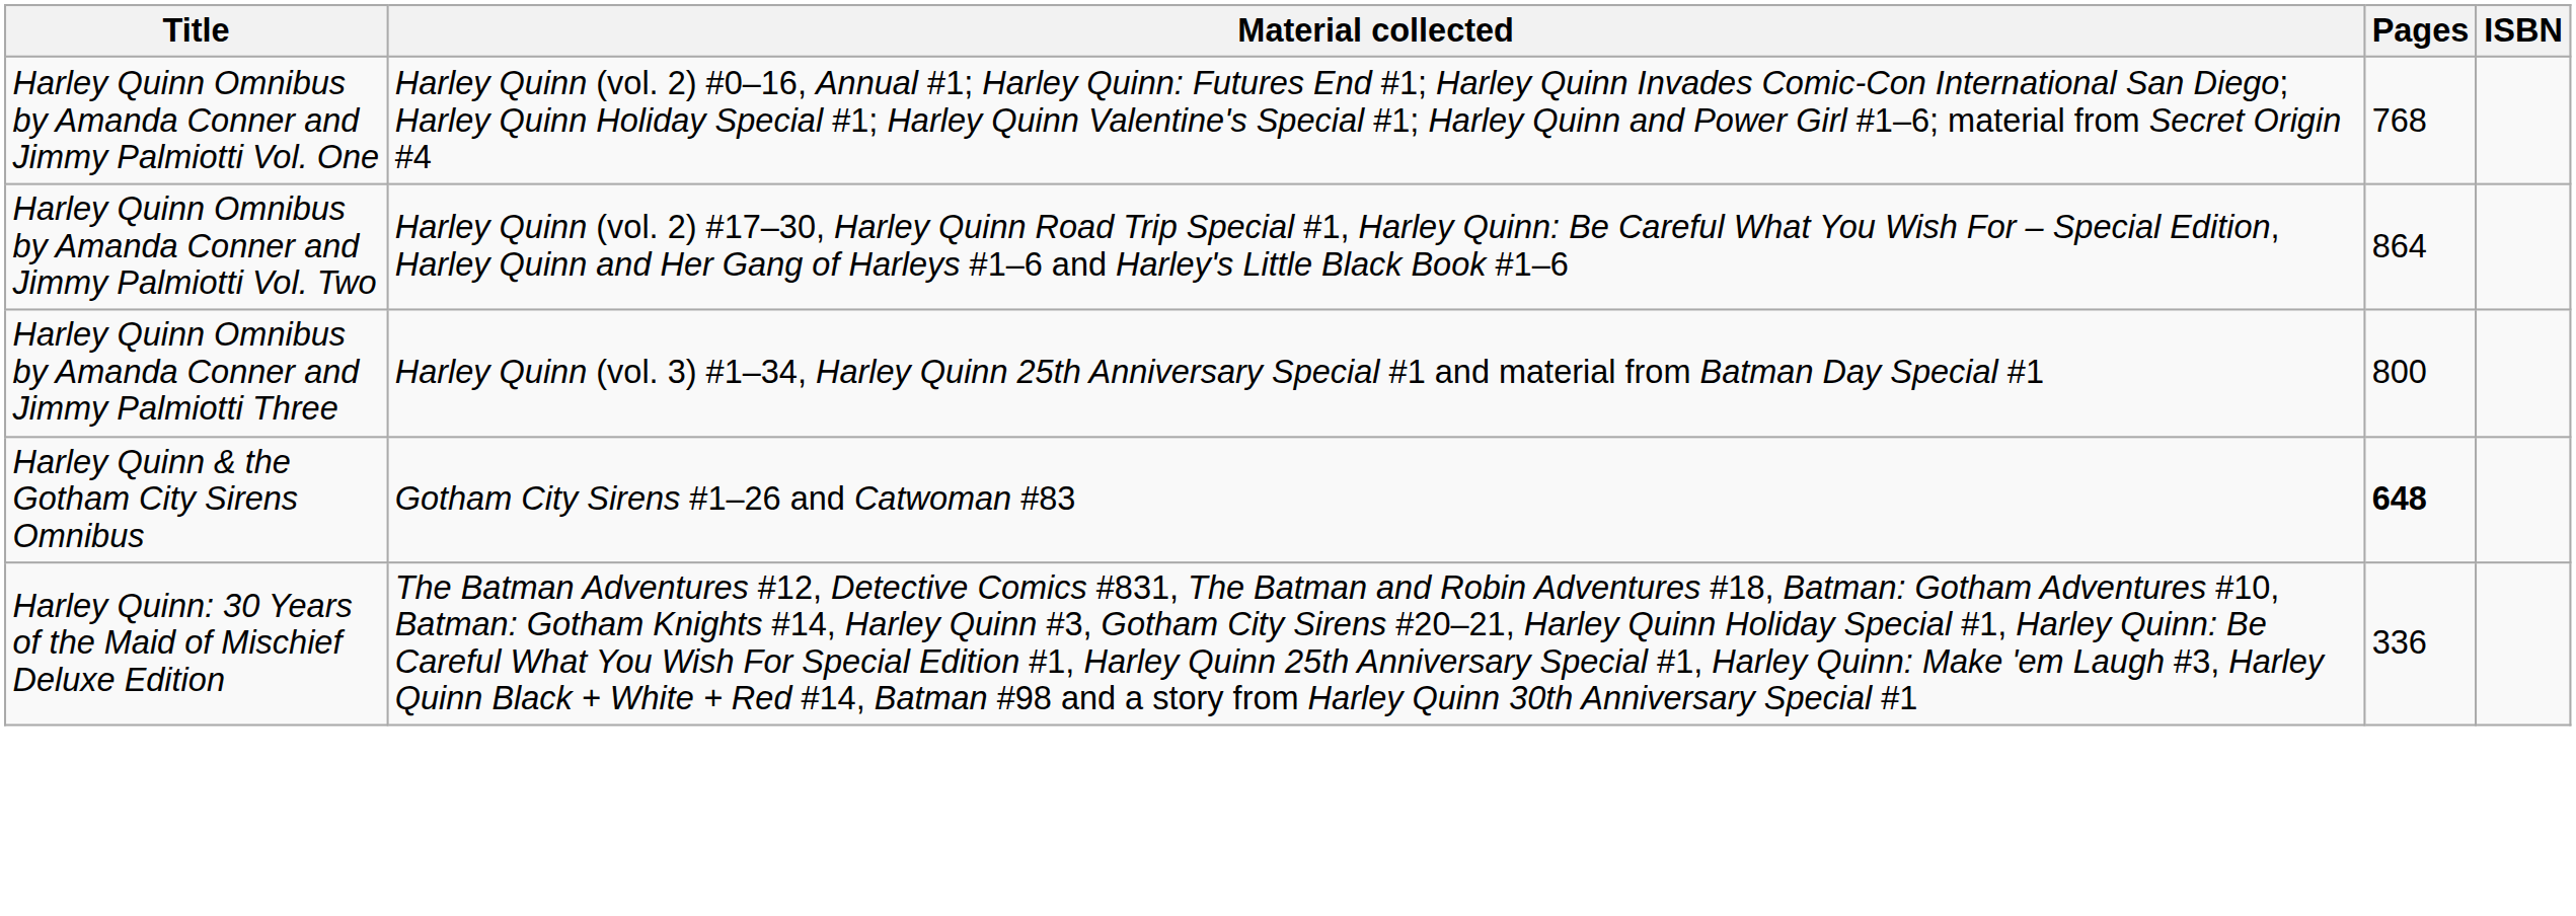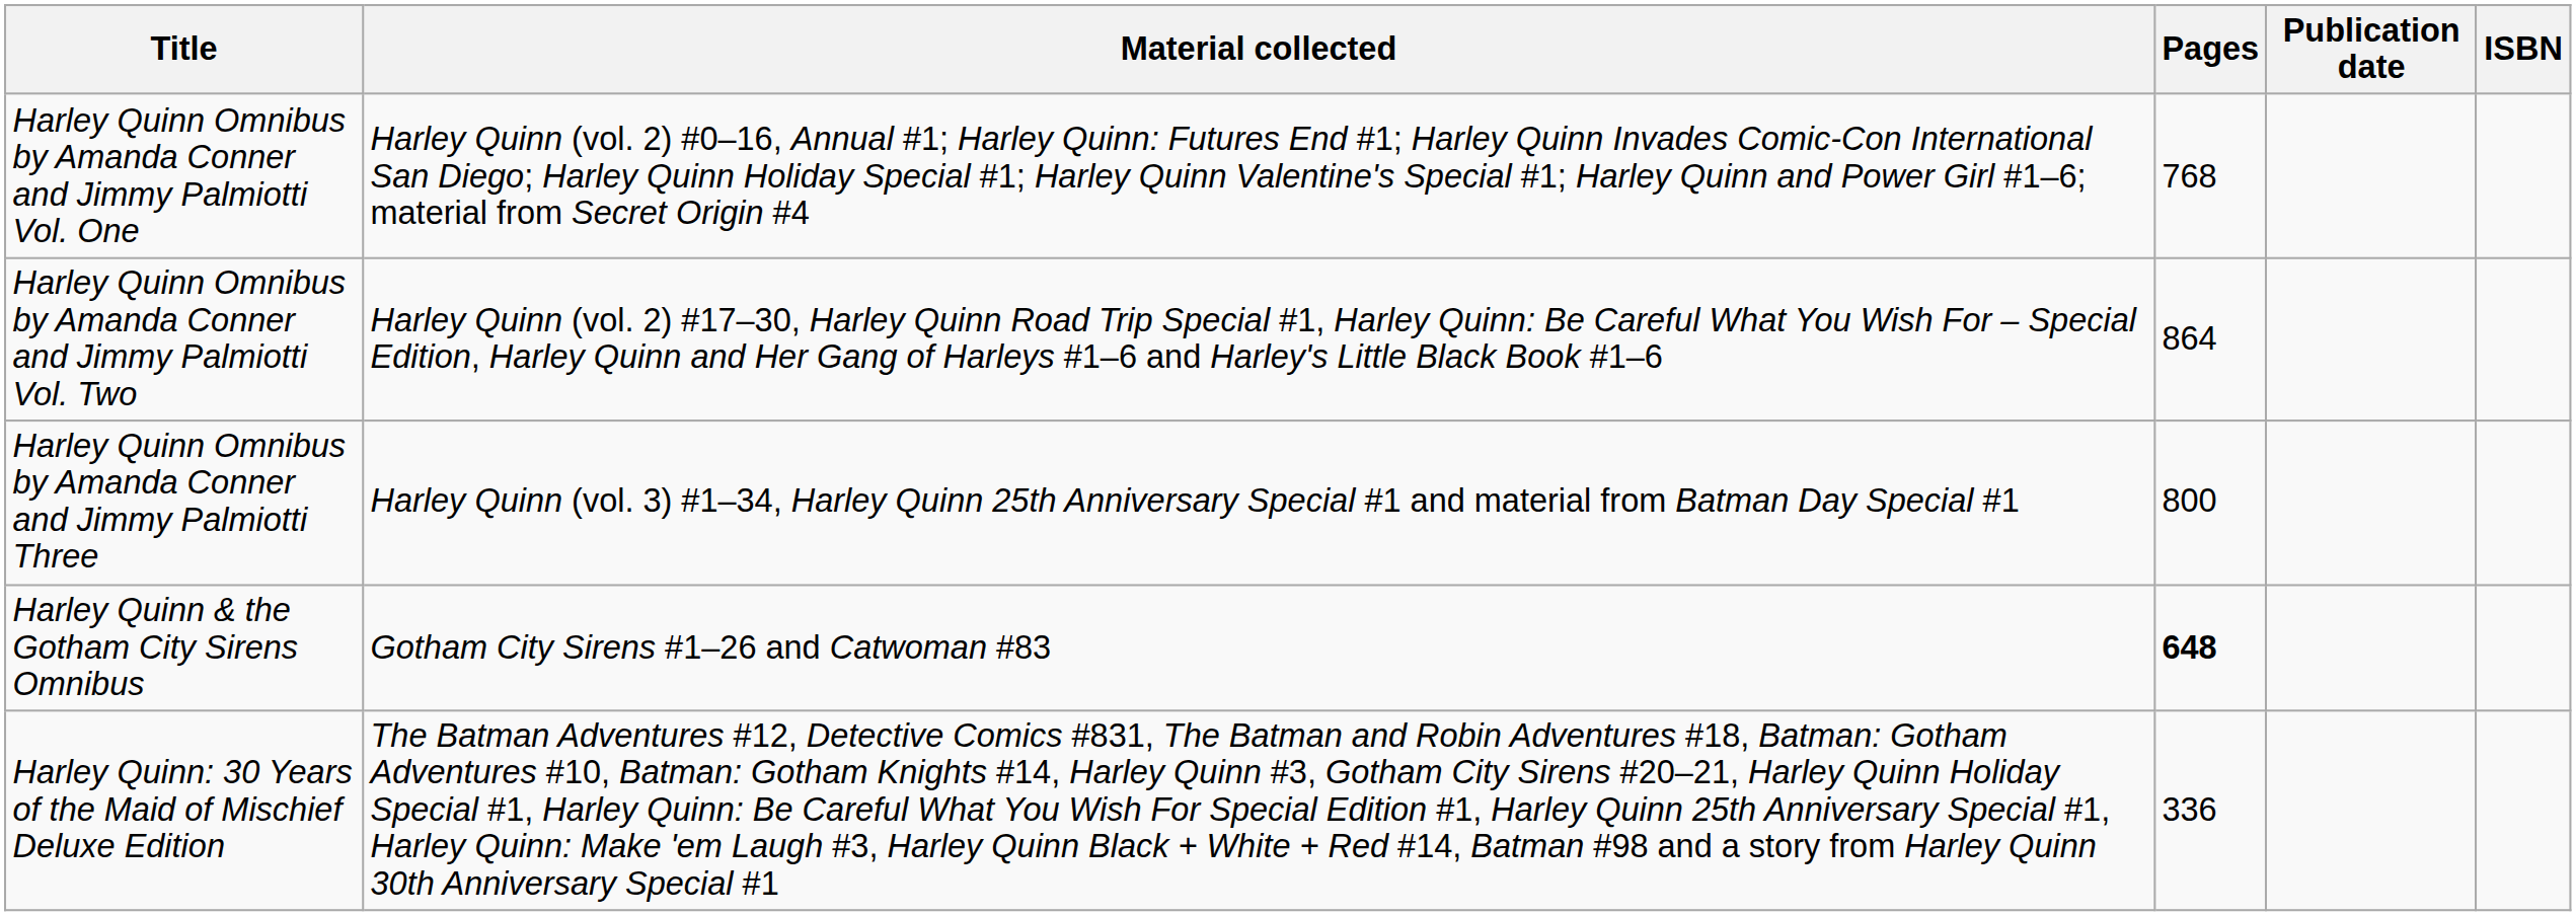+ column: Publication date
